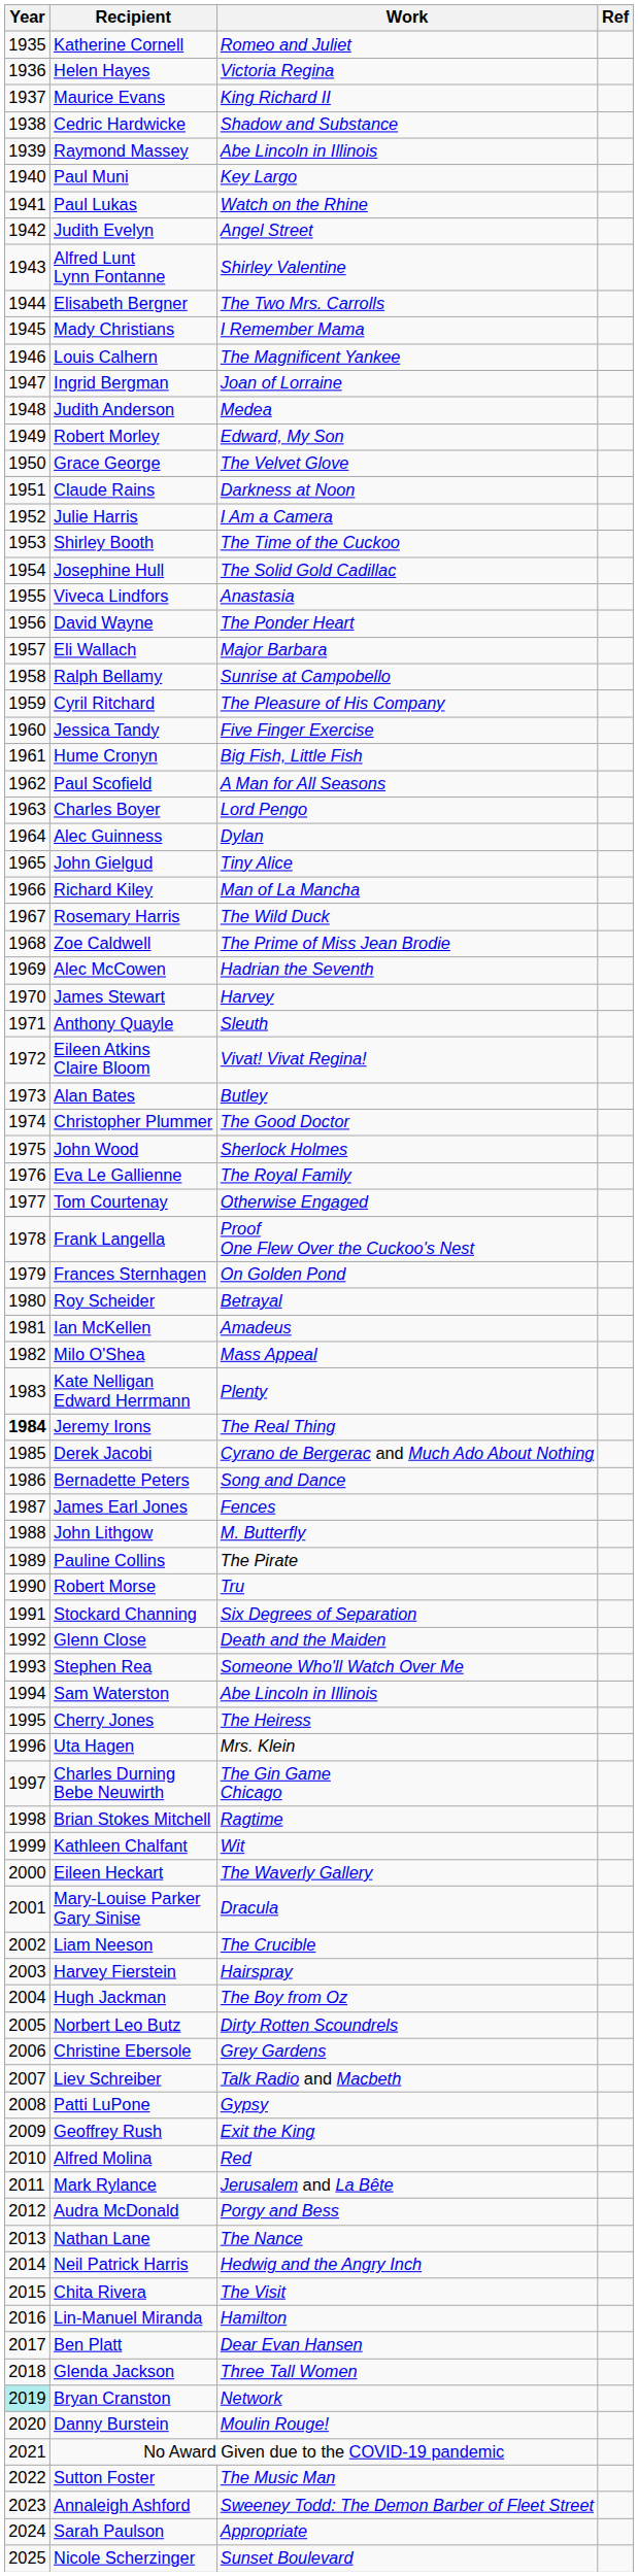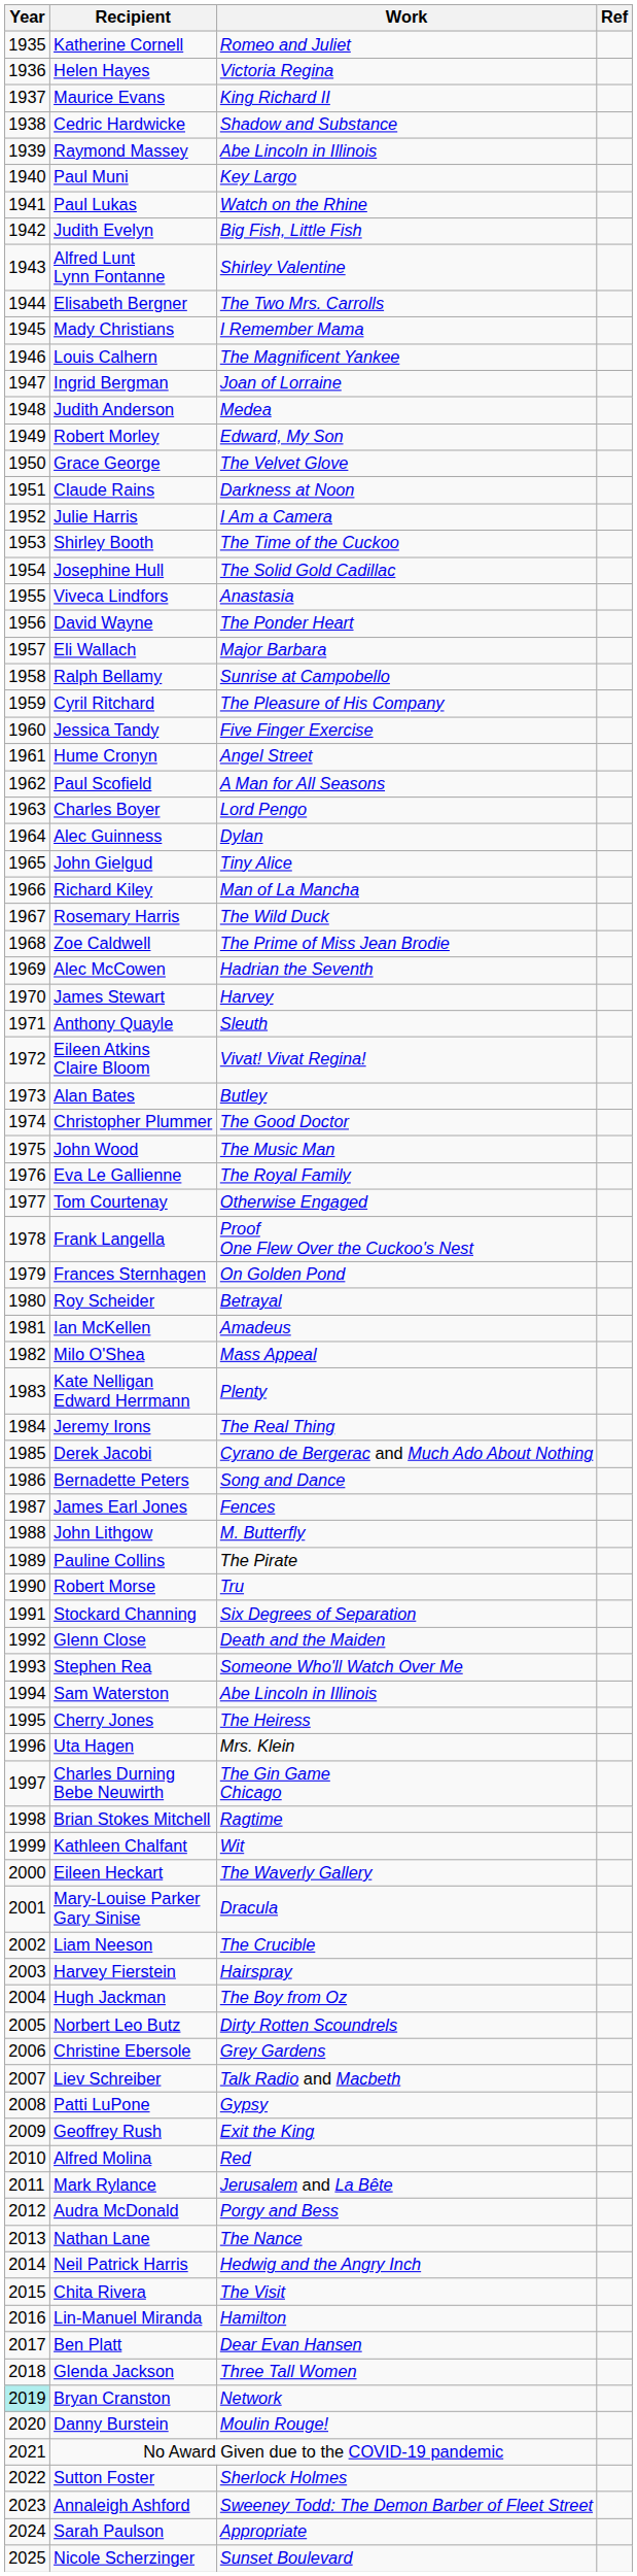Judith Evelyn | Work: Angel Street -> Big Fish, Little Fish
Hume Cronyn | Work: Big Fish, Little Fish -> Angel Street
John Wood | Work: Sherlock Holmes -> The Music Man
Jeremy Irons | Year: bold -> normal
Sutton Foster | Work: The Music Man -> Sherlock Holmes
